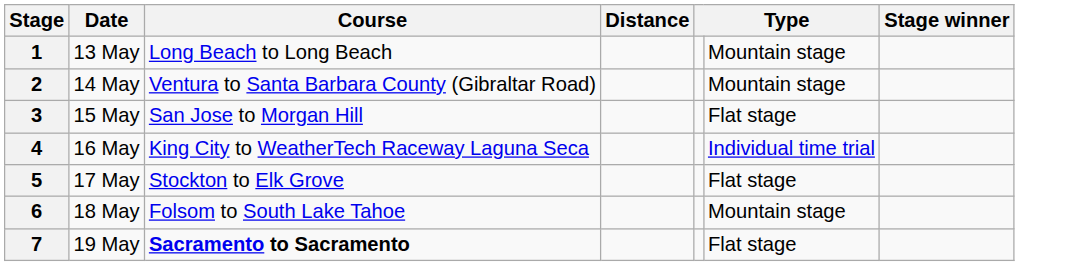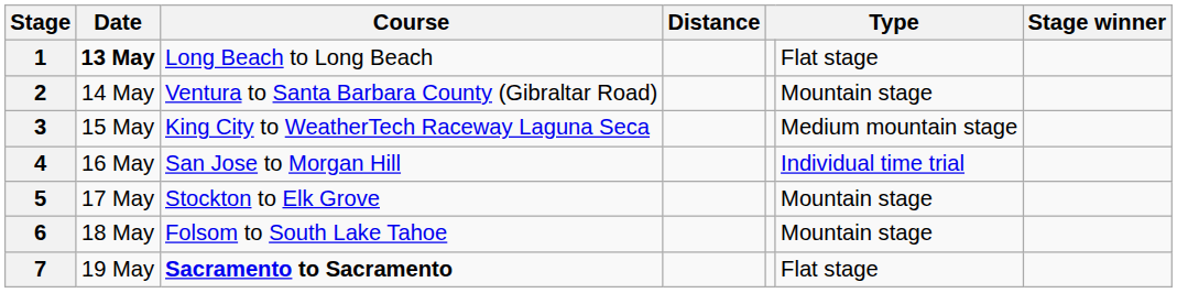1 | Date: normal -> bold
1 | column 6: Mountain stage -> Flat stage
3 | Course: San Jose to Morgan Hill -> King City to WeatherTech Raceway Laguna Seca
3 | column 6: Flat stage -> Medium mountain stage
4 | Course: King City to WeatherTech Raceway Laguna Seca -> San Jose to Morgan Hill
5 | column 6: Flat stage -> Mountain stage
